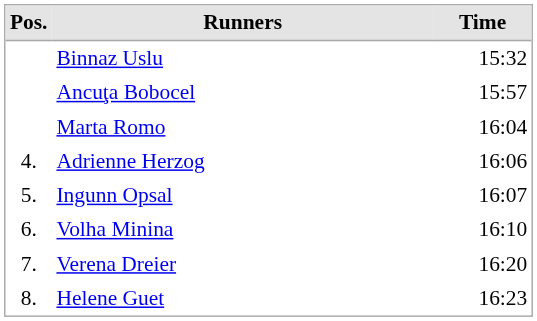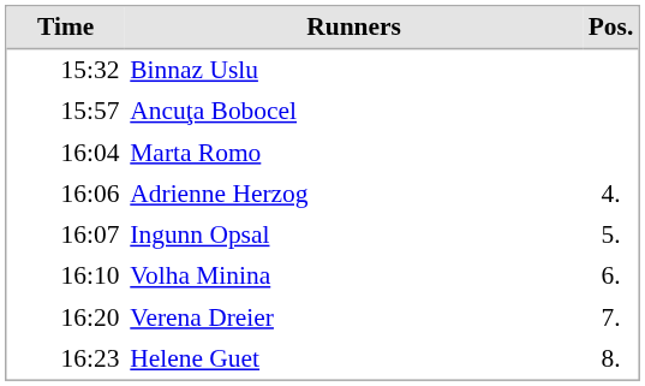columns swapped: Pos. <-> Time
